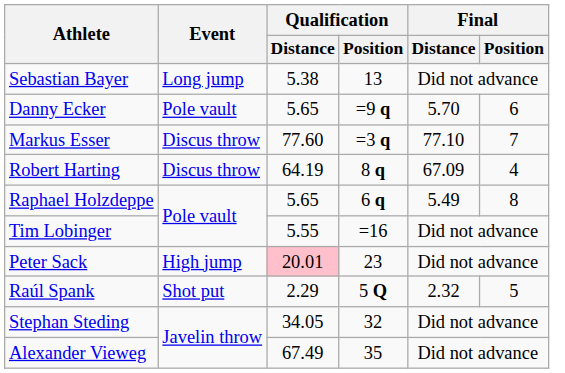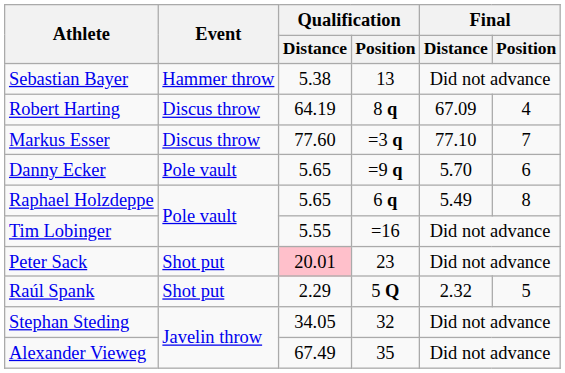Sebastian Bayer | Event: Long jump -> Hammer throw
rows swapped: Danny Ecker <-> Robert Harting
Peter Sack | Event: High jump -> Shot put
